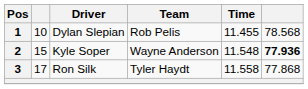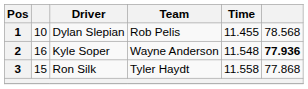2 | column 2: 15 -> 16
3 | column 2: 17 -> 15
